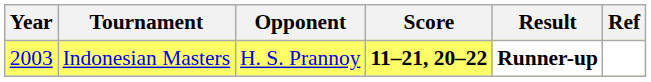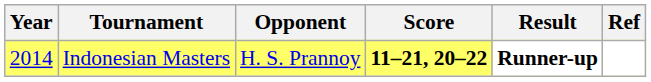Indonesian Masters | Year: 2003 -> 2014
